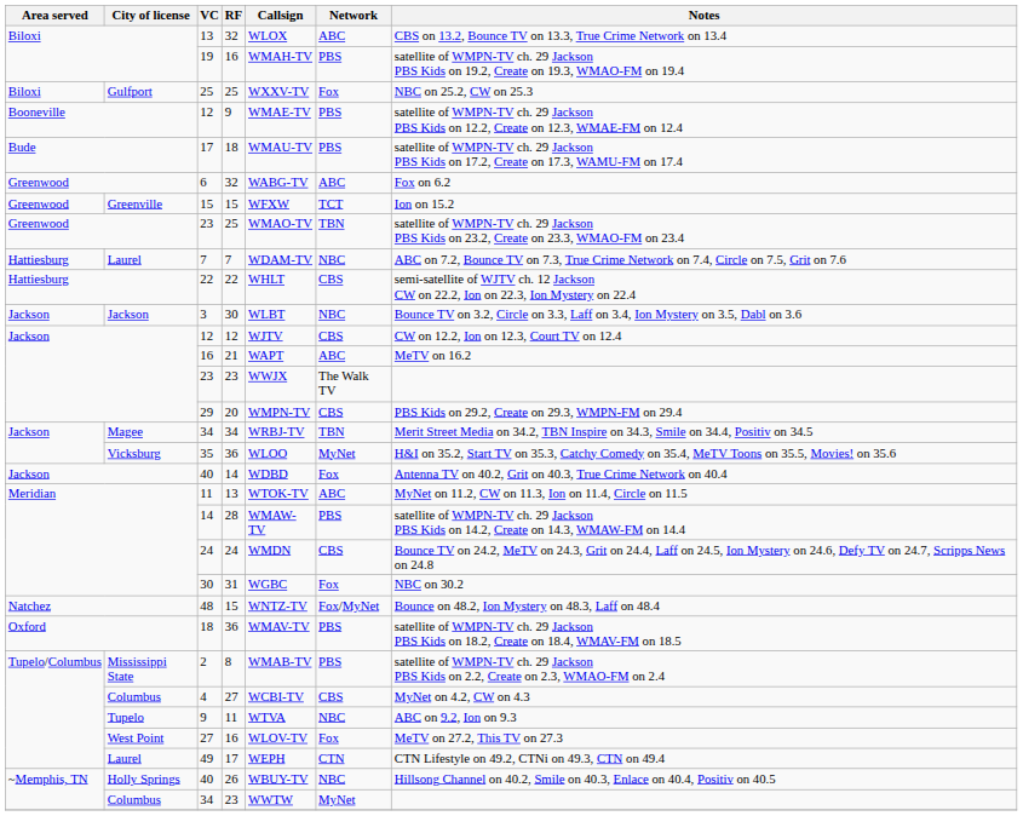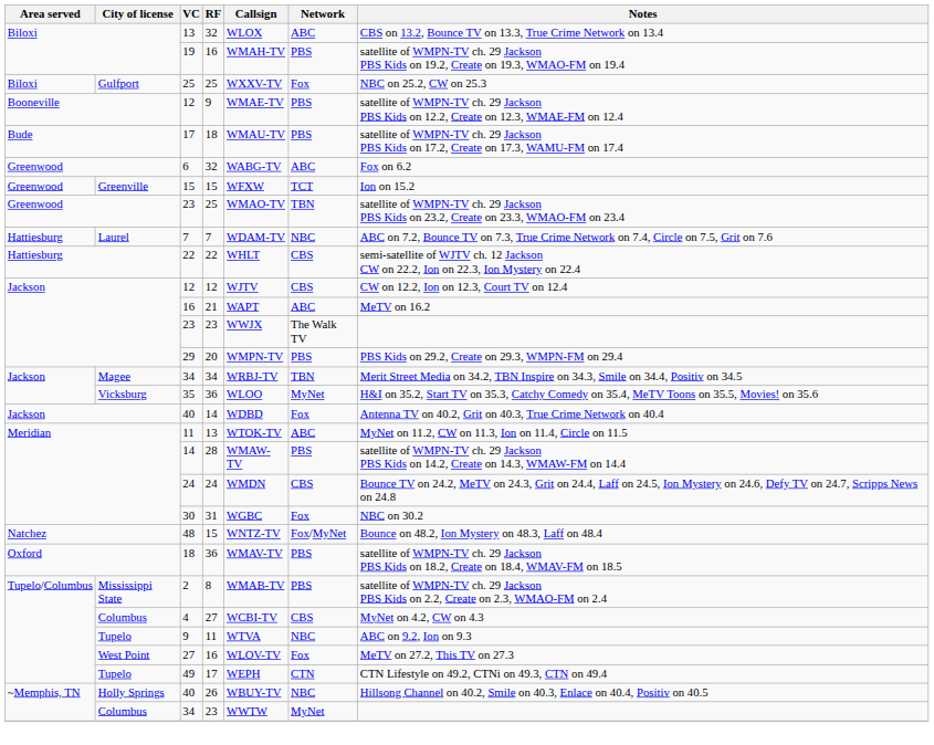- row: Jackson | Jackson | 3 | 30 | WLBT | NBC | Bounce TV on 3.2, Circle on 3.3, Laff on 3.4, Ion Mystery on 3.5, Dabl on 3.6
29 | Network: CBS -> PBS
49 | City of license: Laurel -> Tupelo
